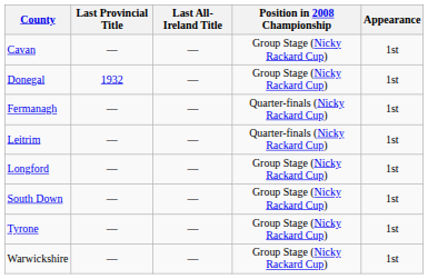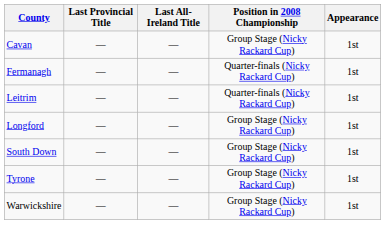- row: Donegal | 1932 | — | Group Stage (Nicky Rackard Cup) | 1st
